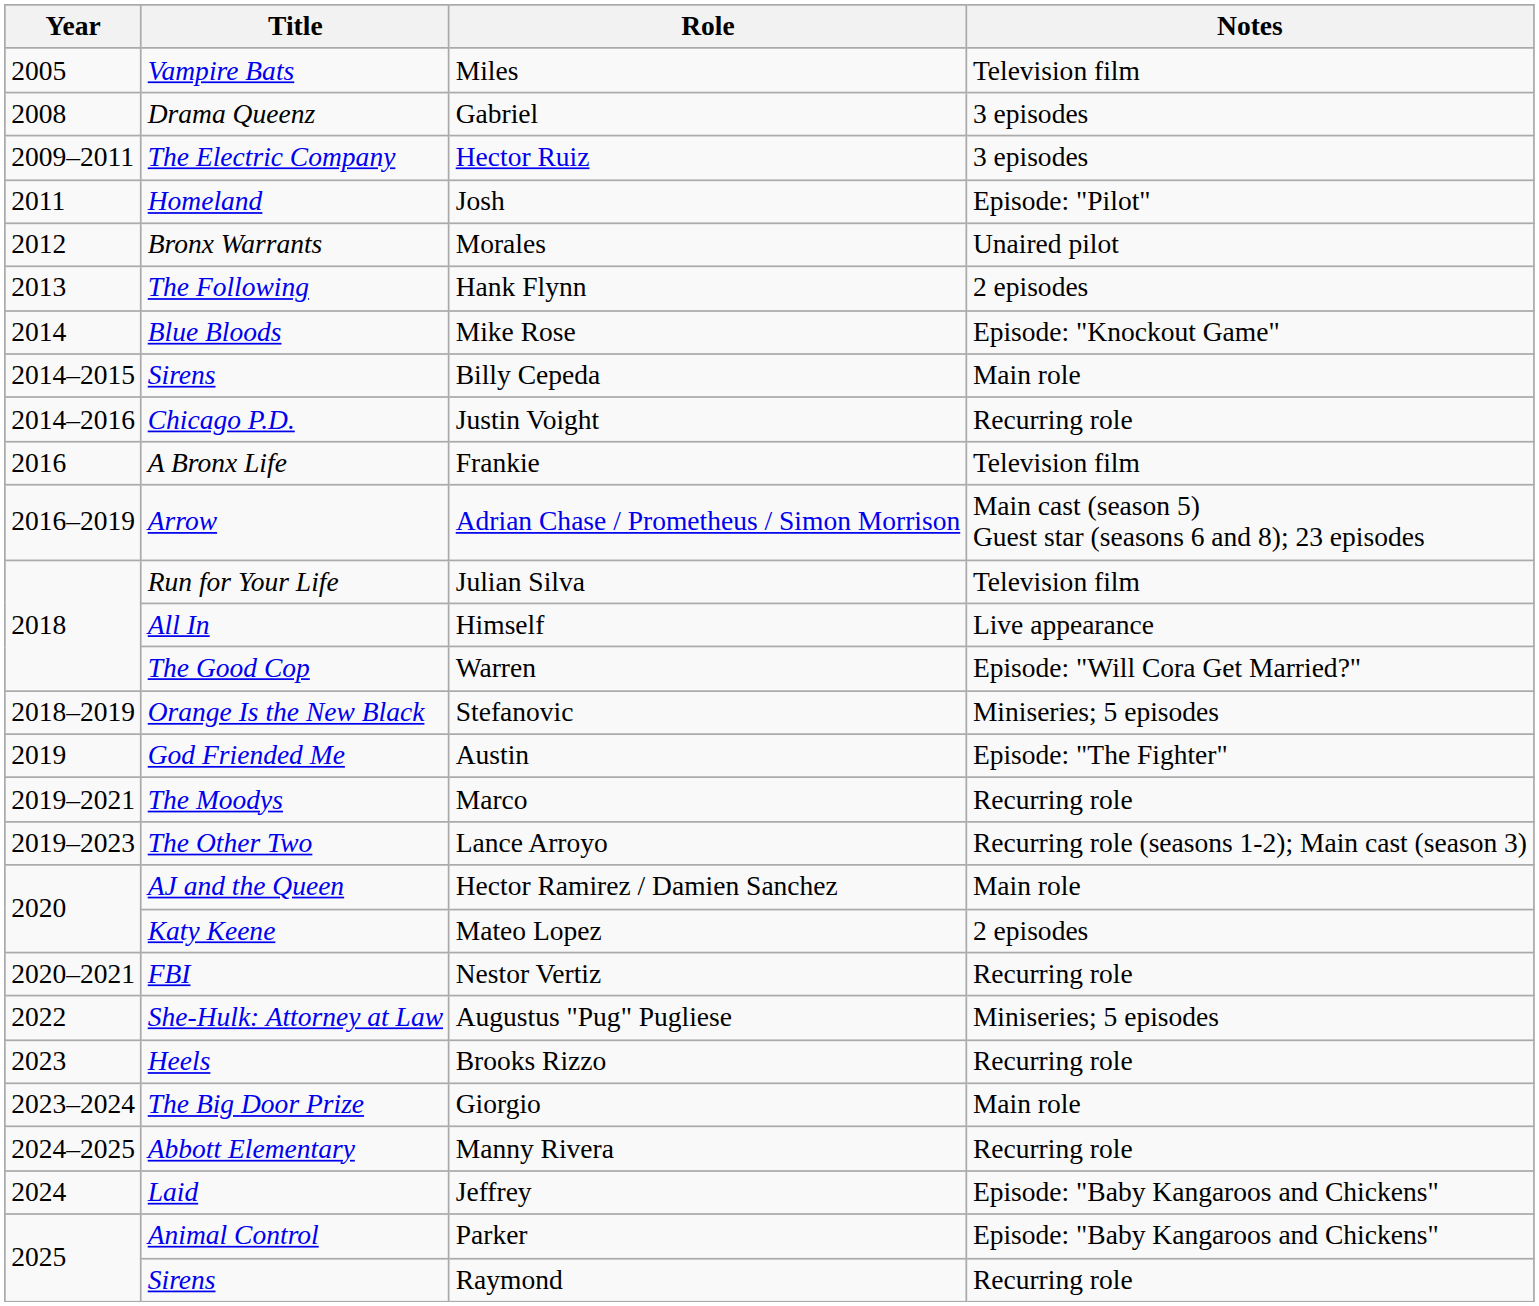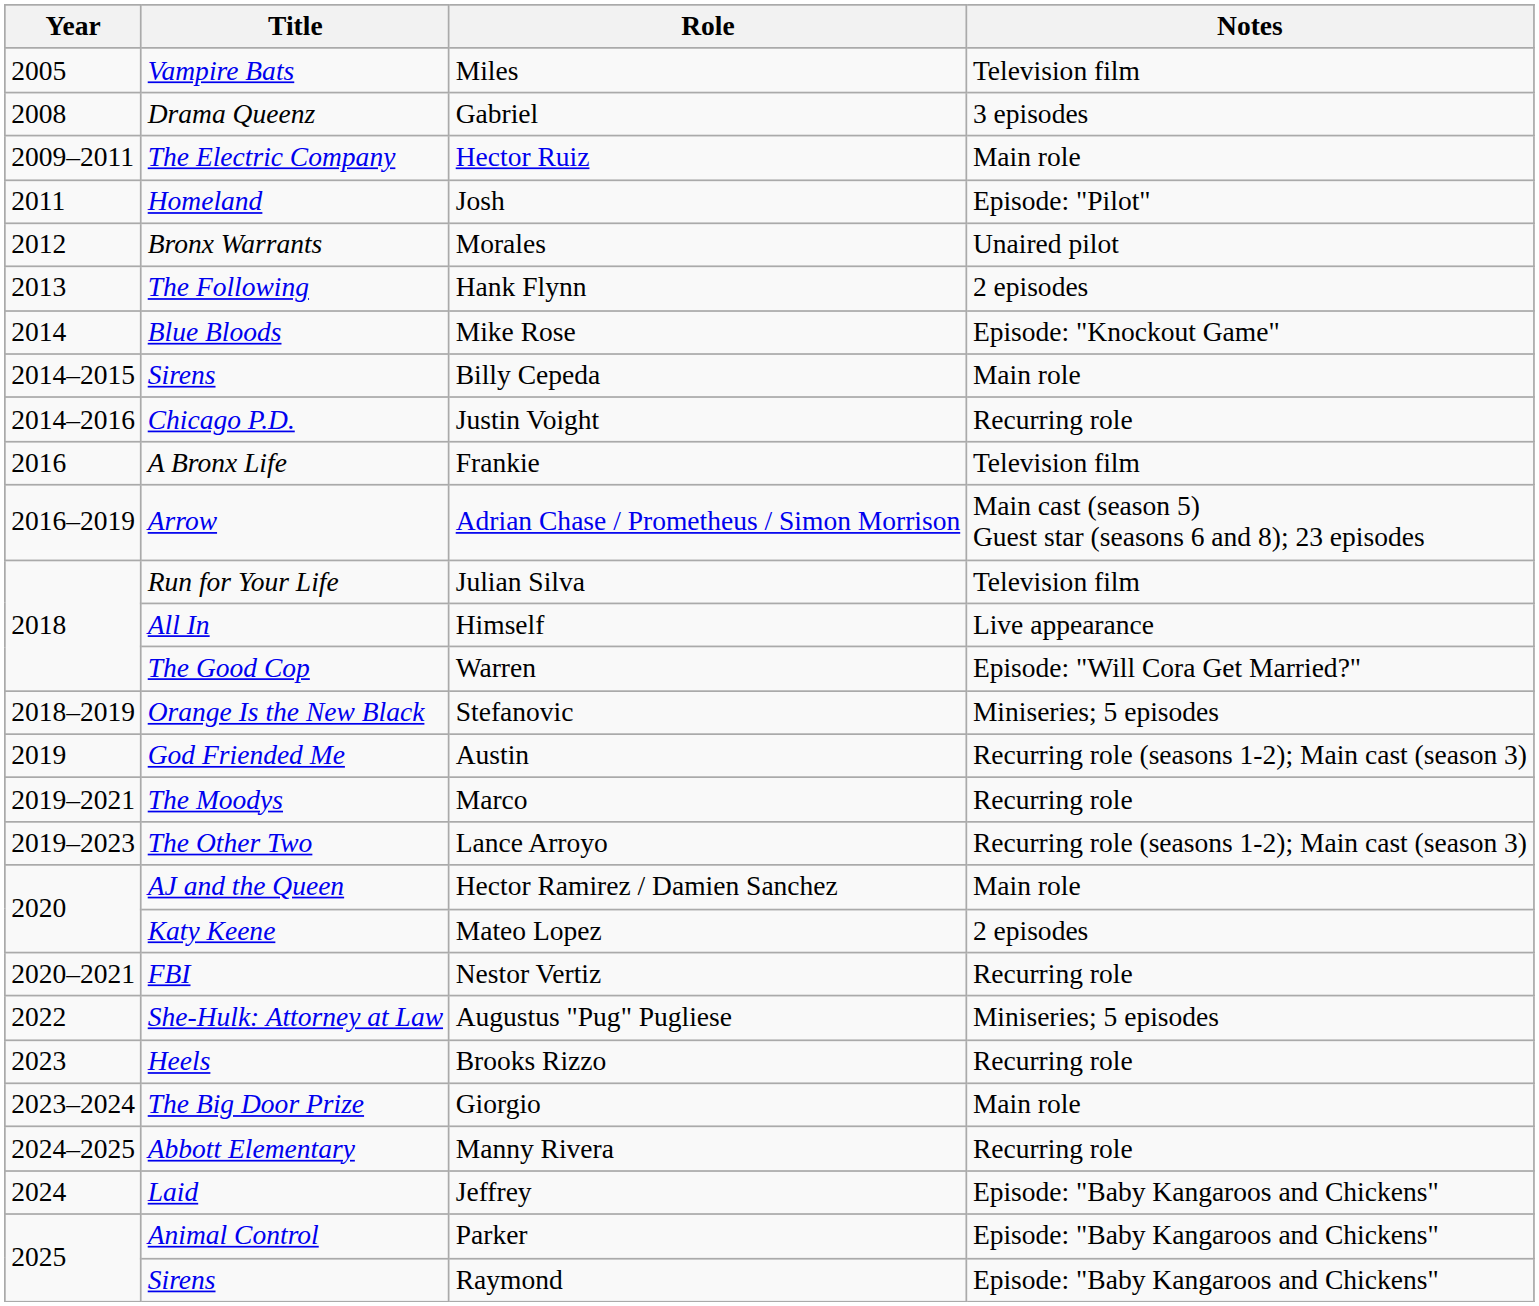Hector Ruiz | Notes: 3 episodes -> Main role
Austin | Notes: Episode: "The Fighter" -> Recurring role (seasons 1-2); Main cast (season 3)
Raymond | Notes: Recurring role -> Episode: "Baby Kangaroos and Chickens"
